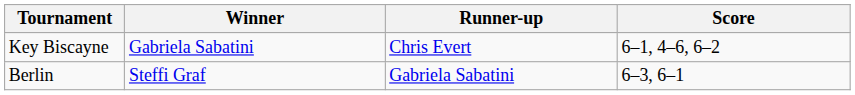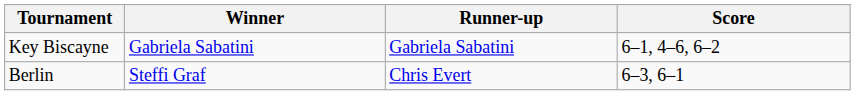Key Biscayne | Runner-up: Chris Evert -> Gabriela Sabatini
Berlin | Runner-up: Gabriela Sabatini -> Chris Evert
